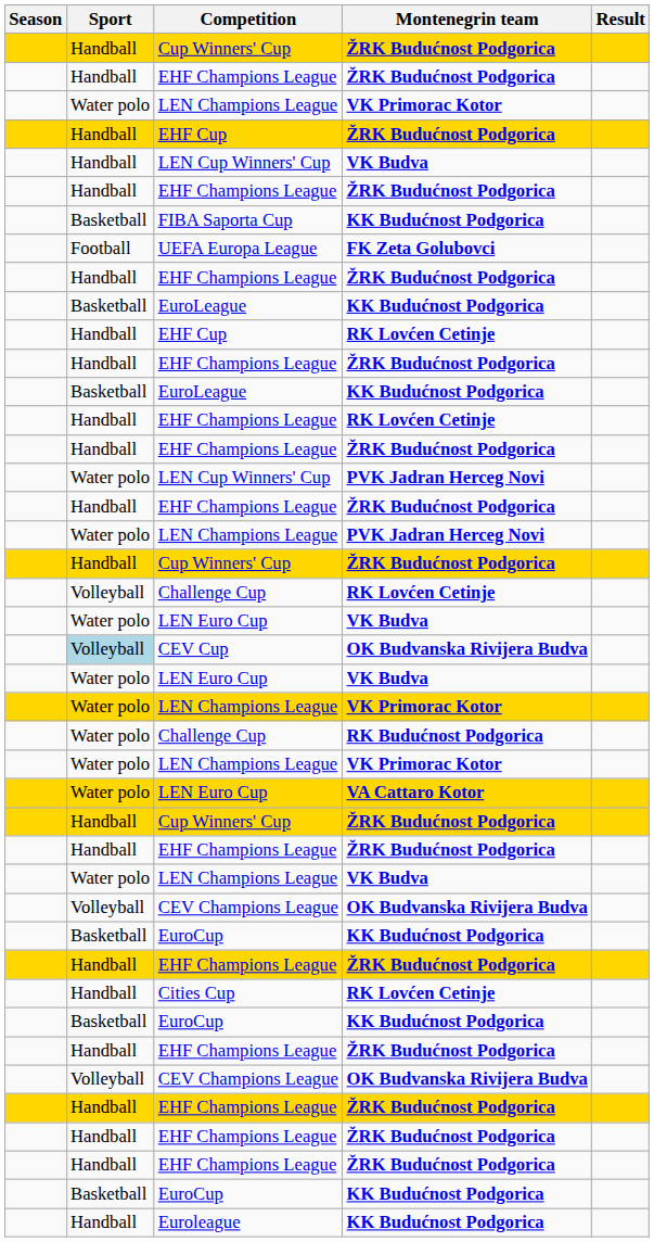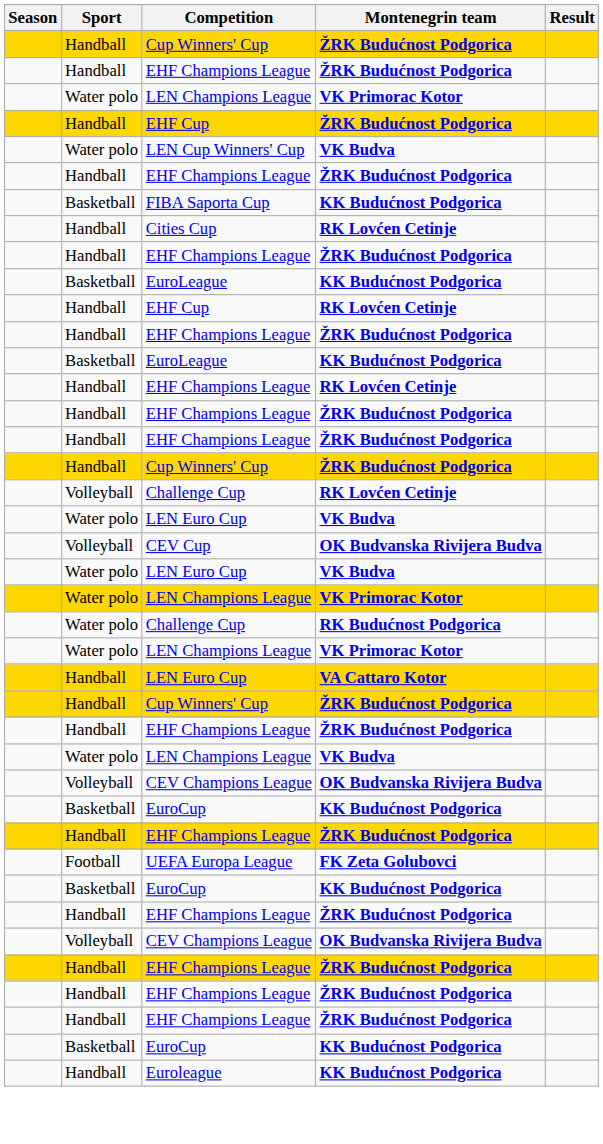LEN Cup Winners' Cup / VK Budva | Sport: Handball -> Water polo
rows swapped: Cities Cup <-> UEFA Europa League
- row: Water polo | LEN Cup Winners' Cup | PVK Jadran Herceg Novi
- row: Water polo | LEN Champions League | PVK Jadran Herceg Novi
CEV Cup | Sport: lightblue background -> no background
LEN Euro Cup / VA Cattaro Kotor | Sport: Water polo -> Handball
